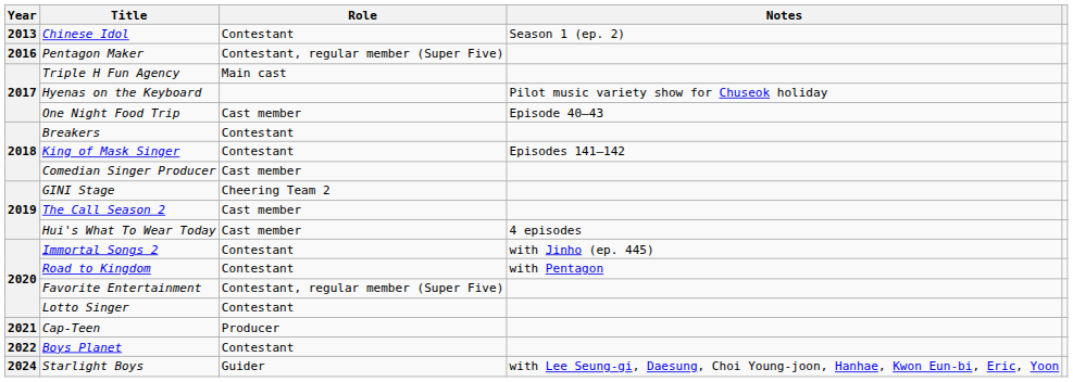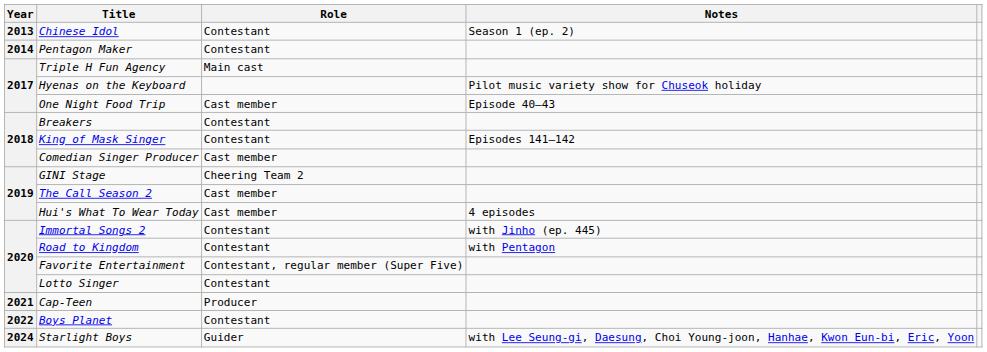Pentagon Maker | Year: 2016 -> 2014
Pentagon Maker | Role: Contestant, regular member (Super Five) -> Contestant
